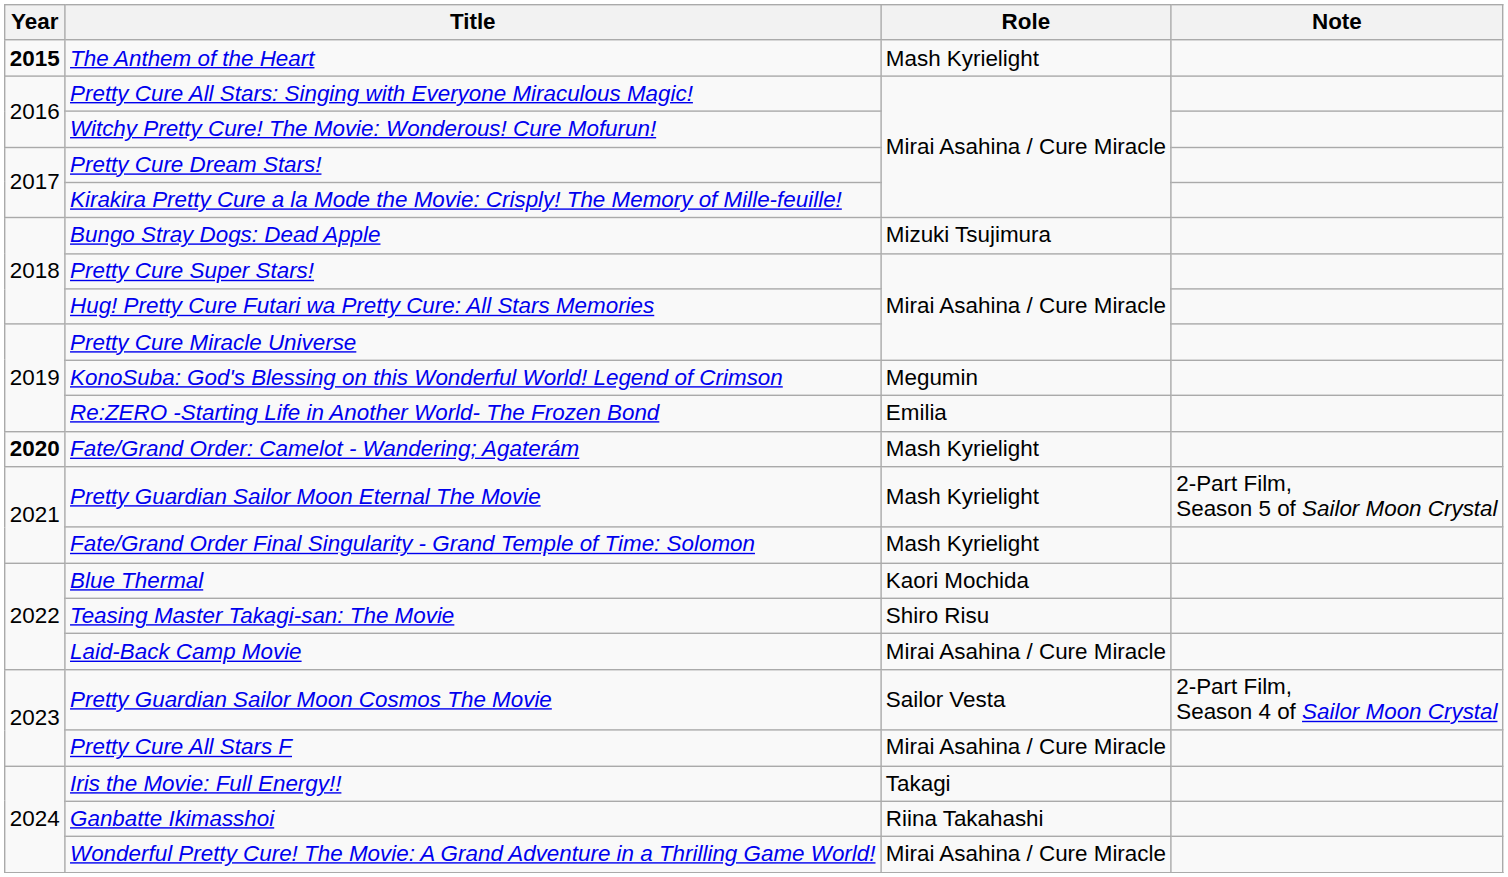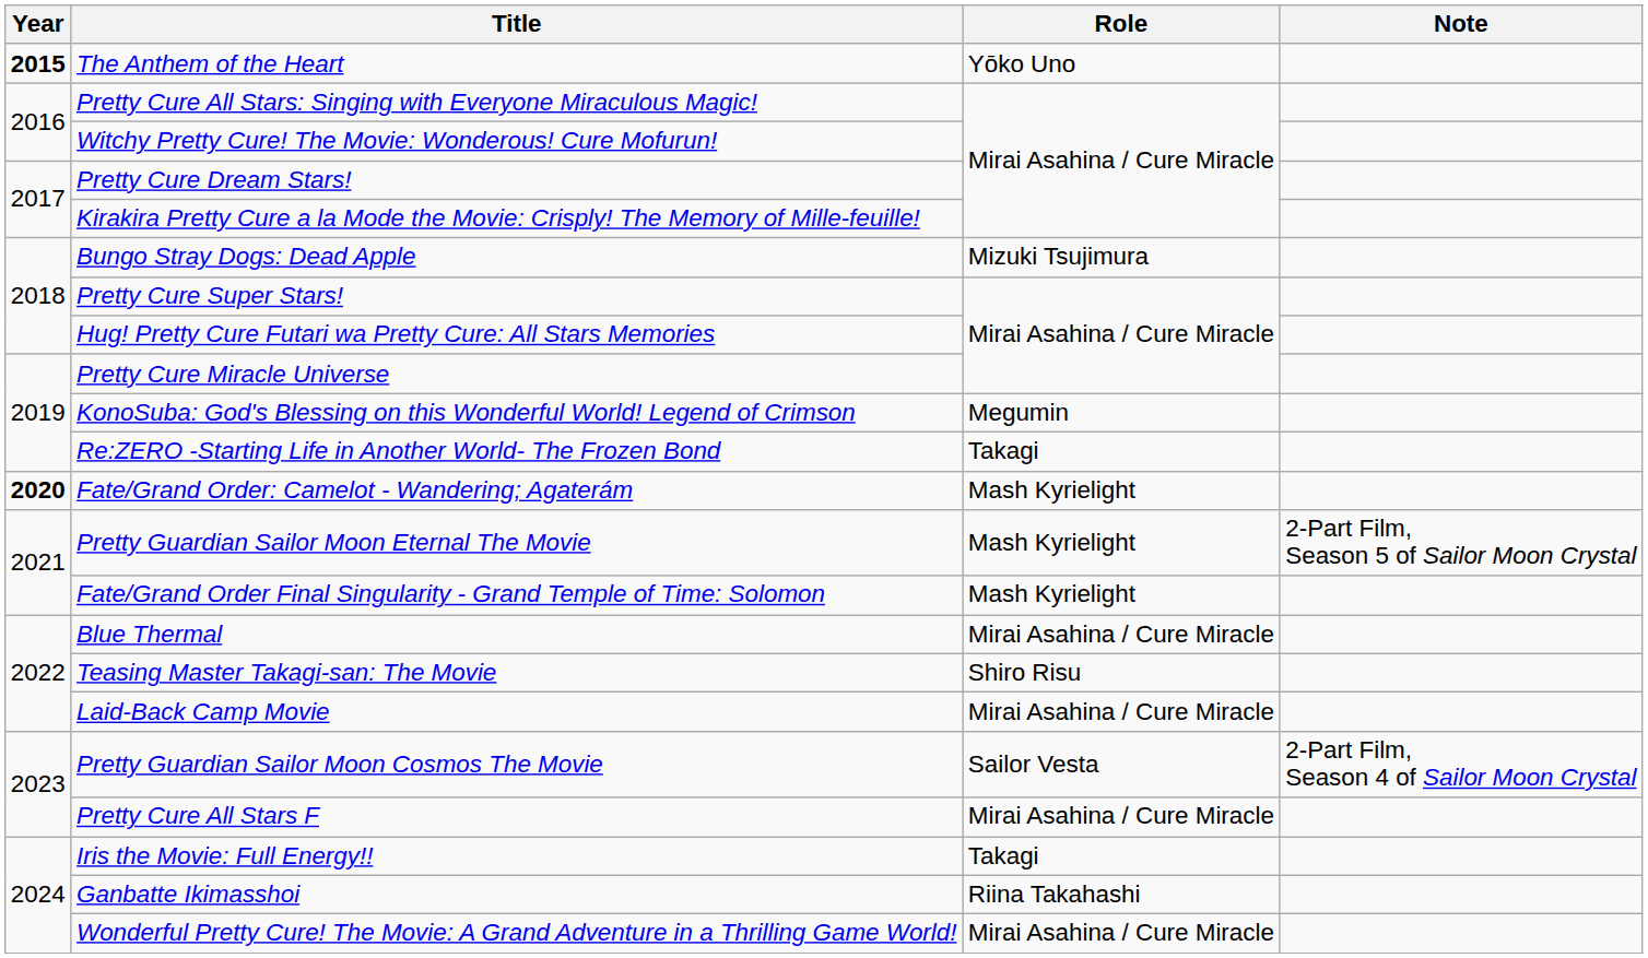The Anthem of the Heart | Role: Mash Kyrielight -> Yōko Uno
Re:ZERO -Starting Life in Another World- The Frozen Bond | Role: Emilia -> Takagi
Blue Thermal | Role: Kaori Mochida -> Mirai Asahina / Cure Miracle
